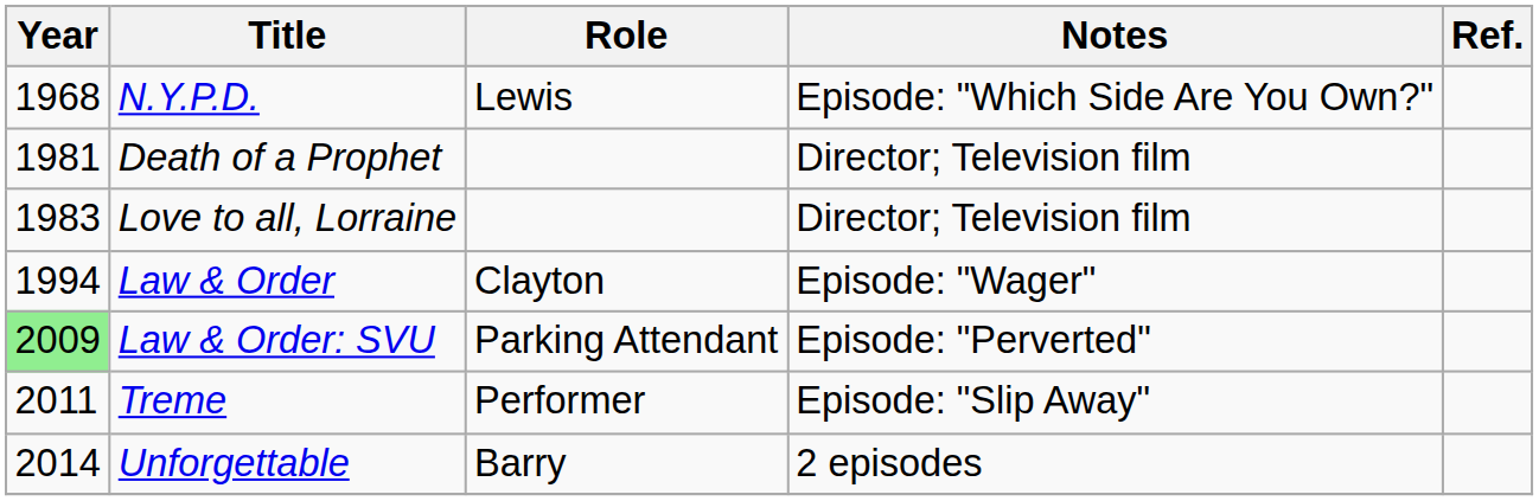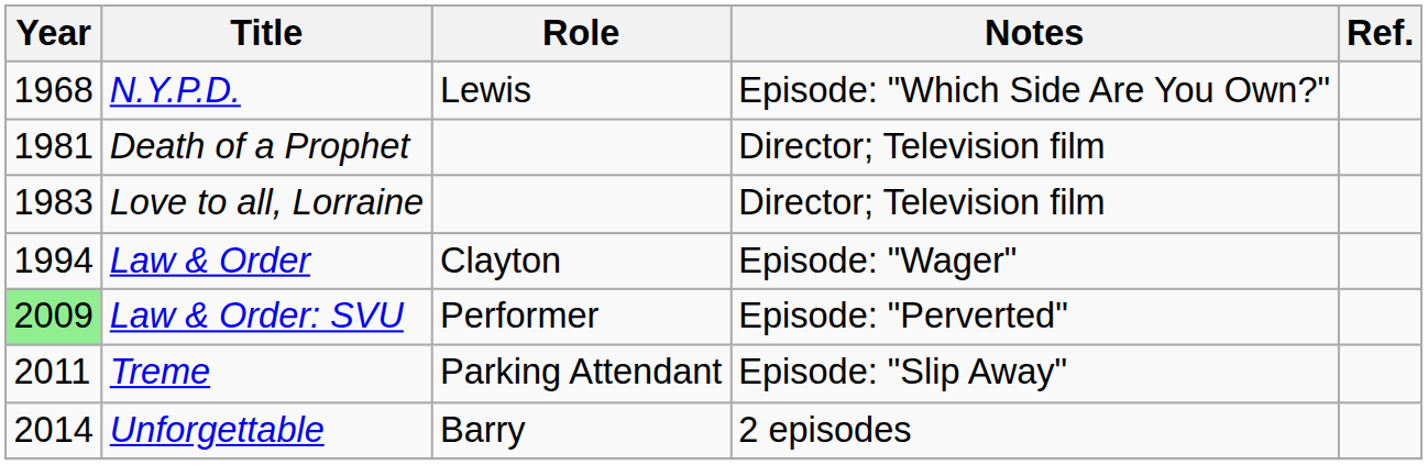Law & Order: SVU | Role: Parking Attendant -> Performer
Treme | Role: Performer -> Parking Attendant
